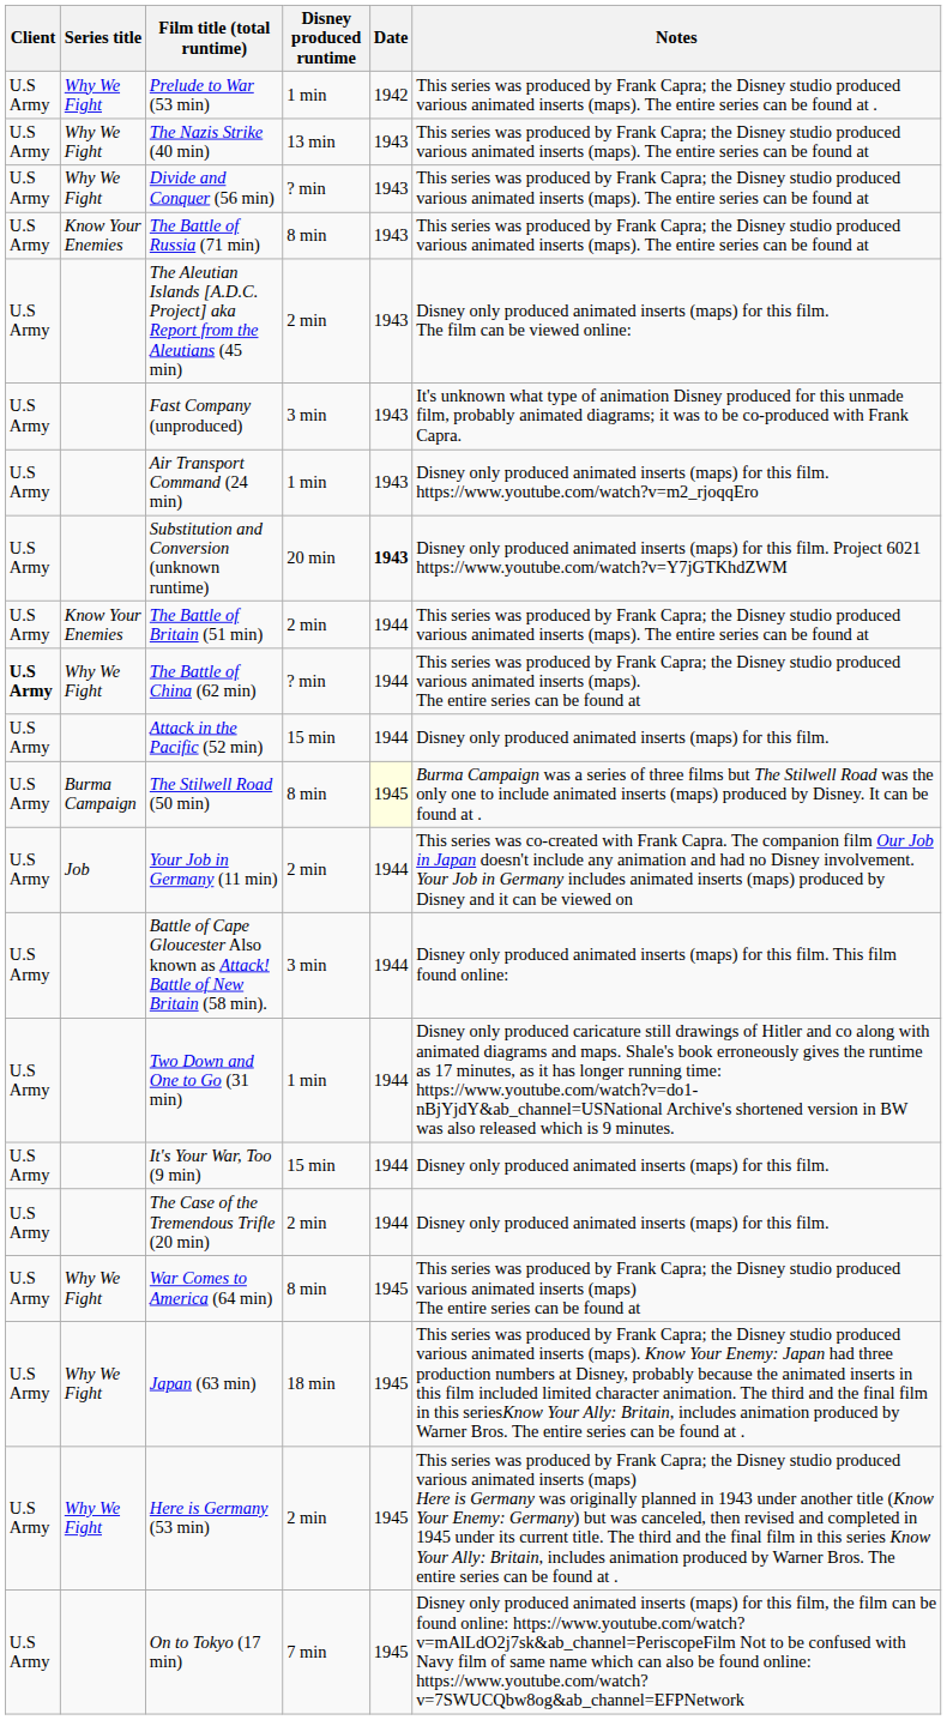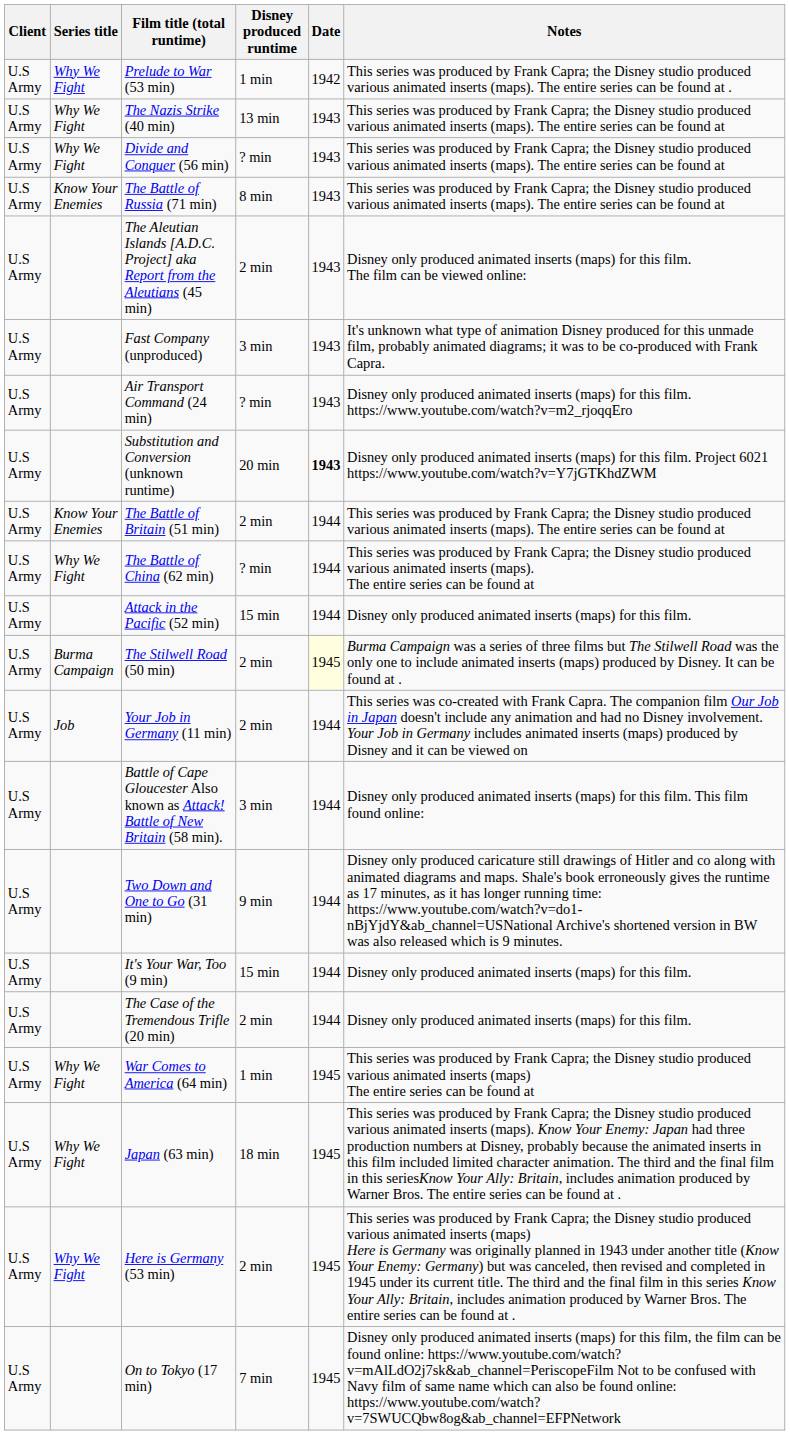Air Transport Command (24 min) | Disney produced runtime: 1 min -> ? min
The Battle of China (62 min) | Client: bold -> normal
The Stilwell Road (50 min) | Disney produced runtime: 8 min -> 2 min
Two Down and One to Go (31 min) | Disney produced runtime: 1 min -> 9 min
War Comes to America (64 min) | Disney produced runtime: 8 min -> 1 min
